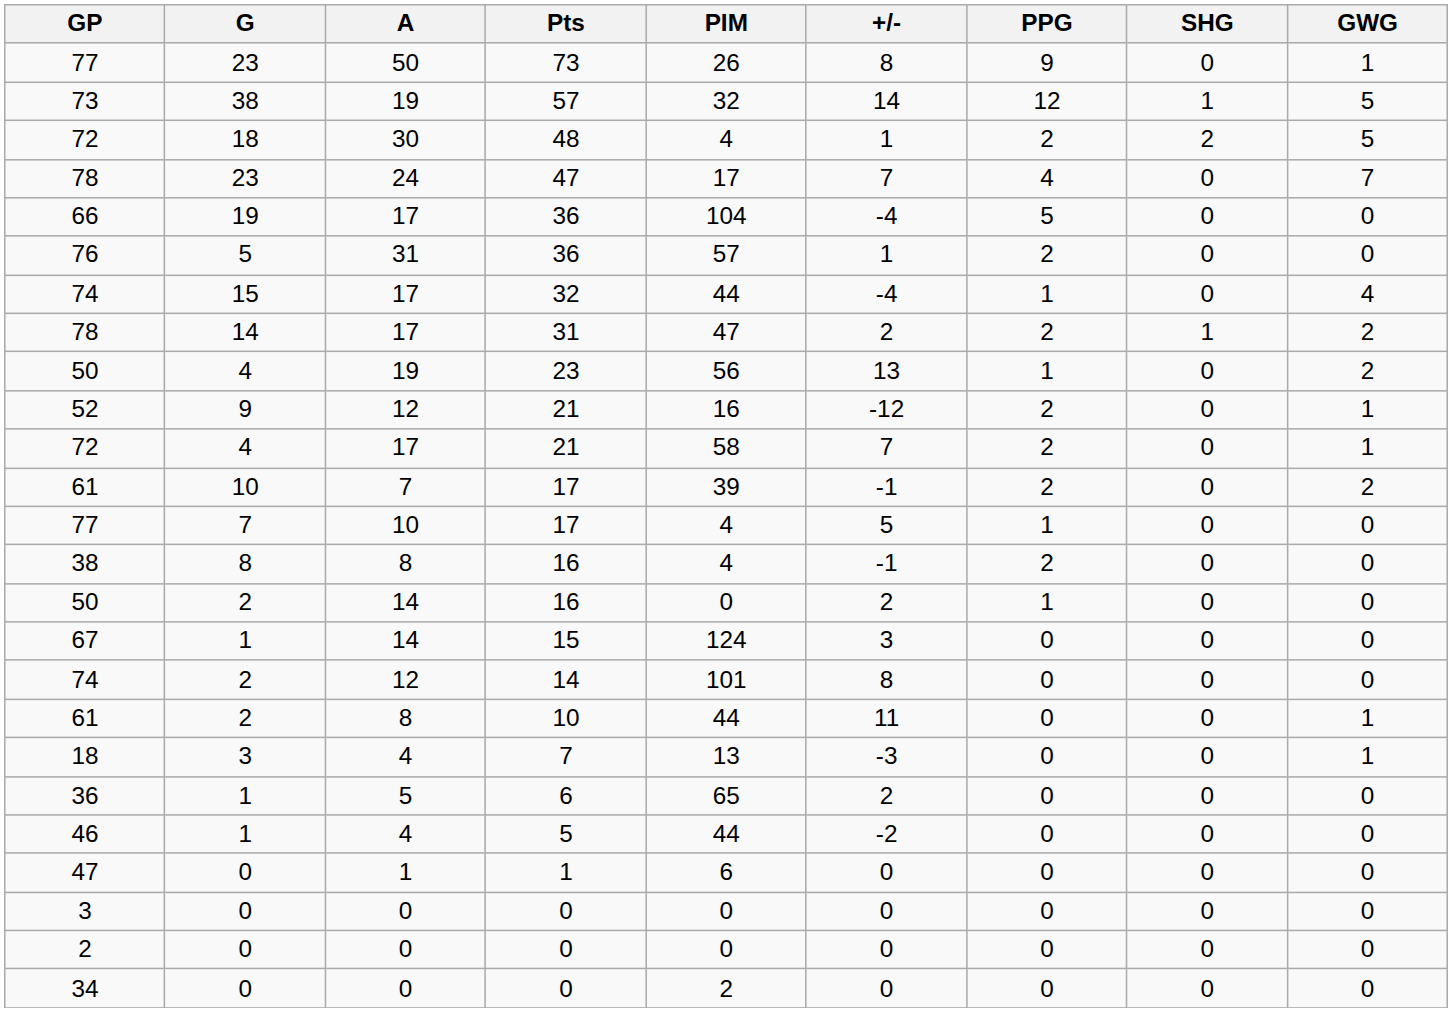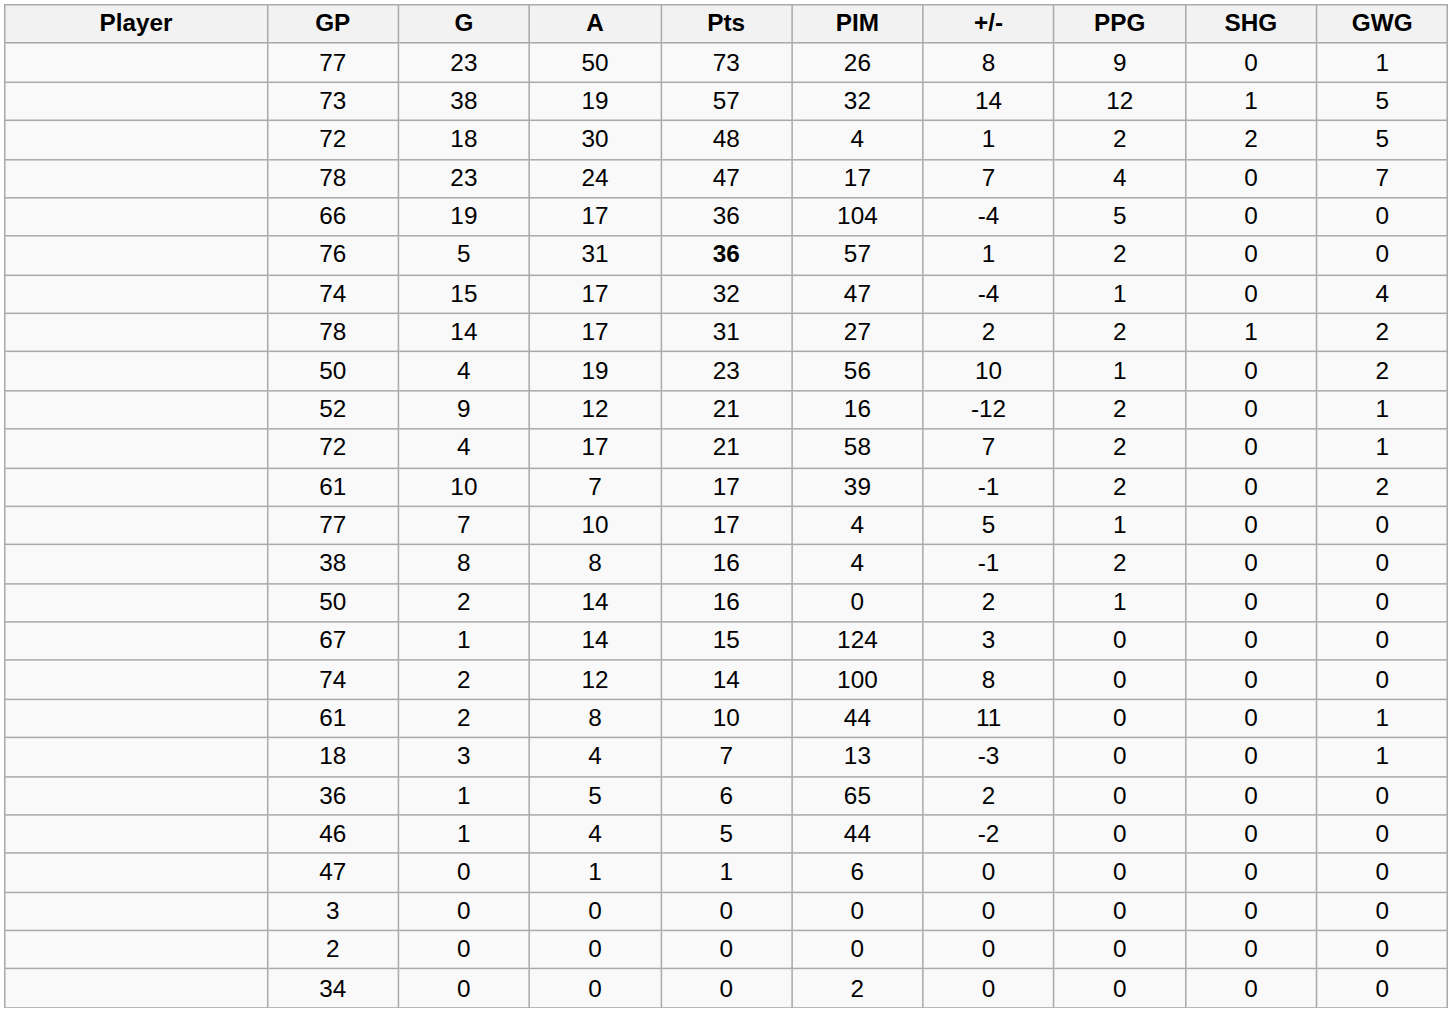+ column: Player
76 | Pts: normal -> bold
74 / 15 | PIM: 44 -> 47
78 / 14 | PIM: 47 -> 27
50 / 4 | +/-: 13 -> 10
74 / 2 | PIM: 101 -> 100
